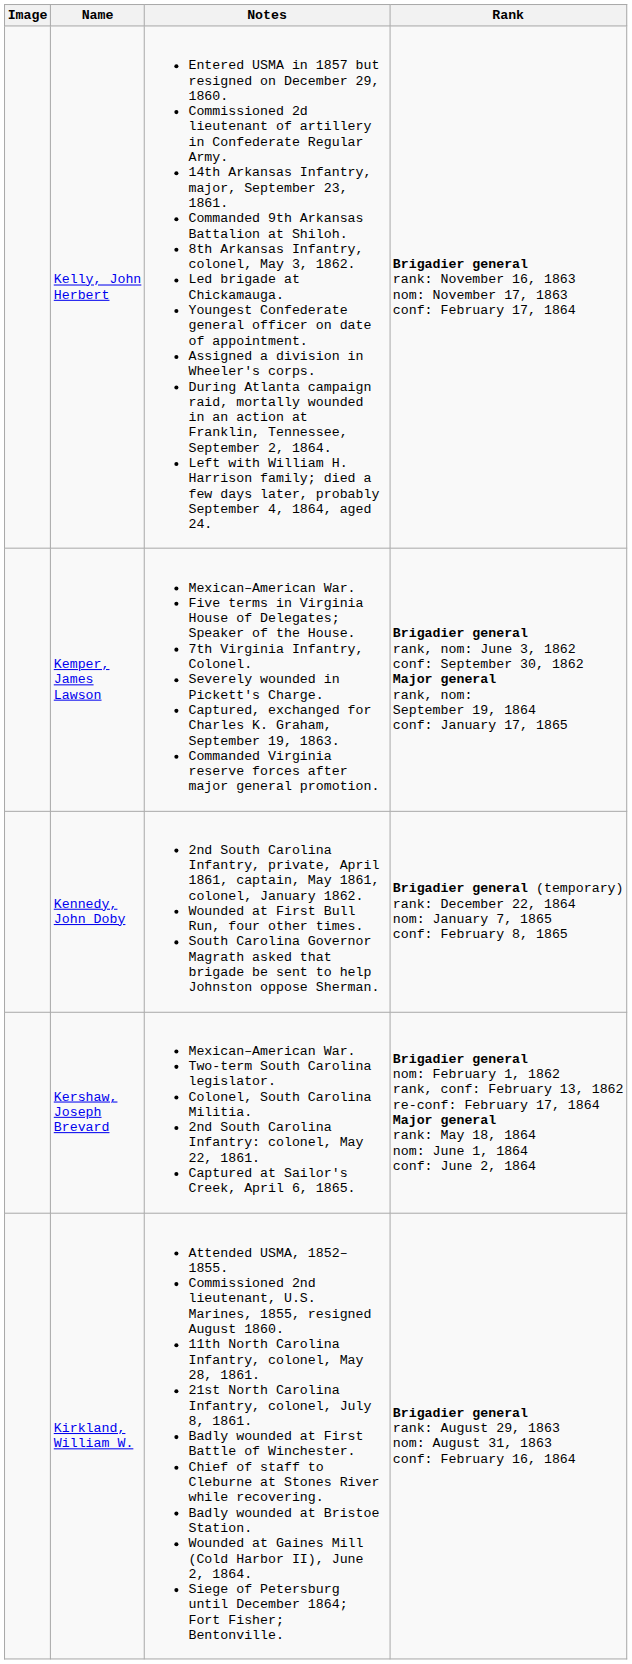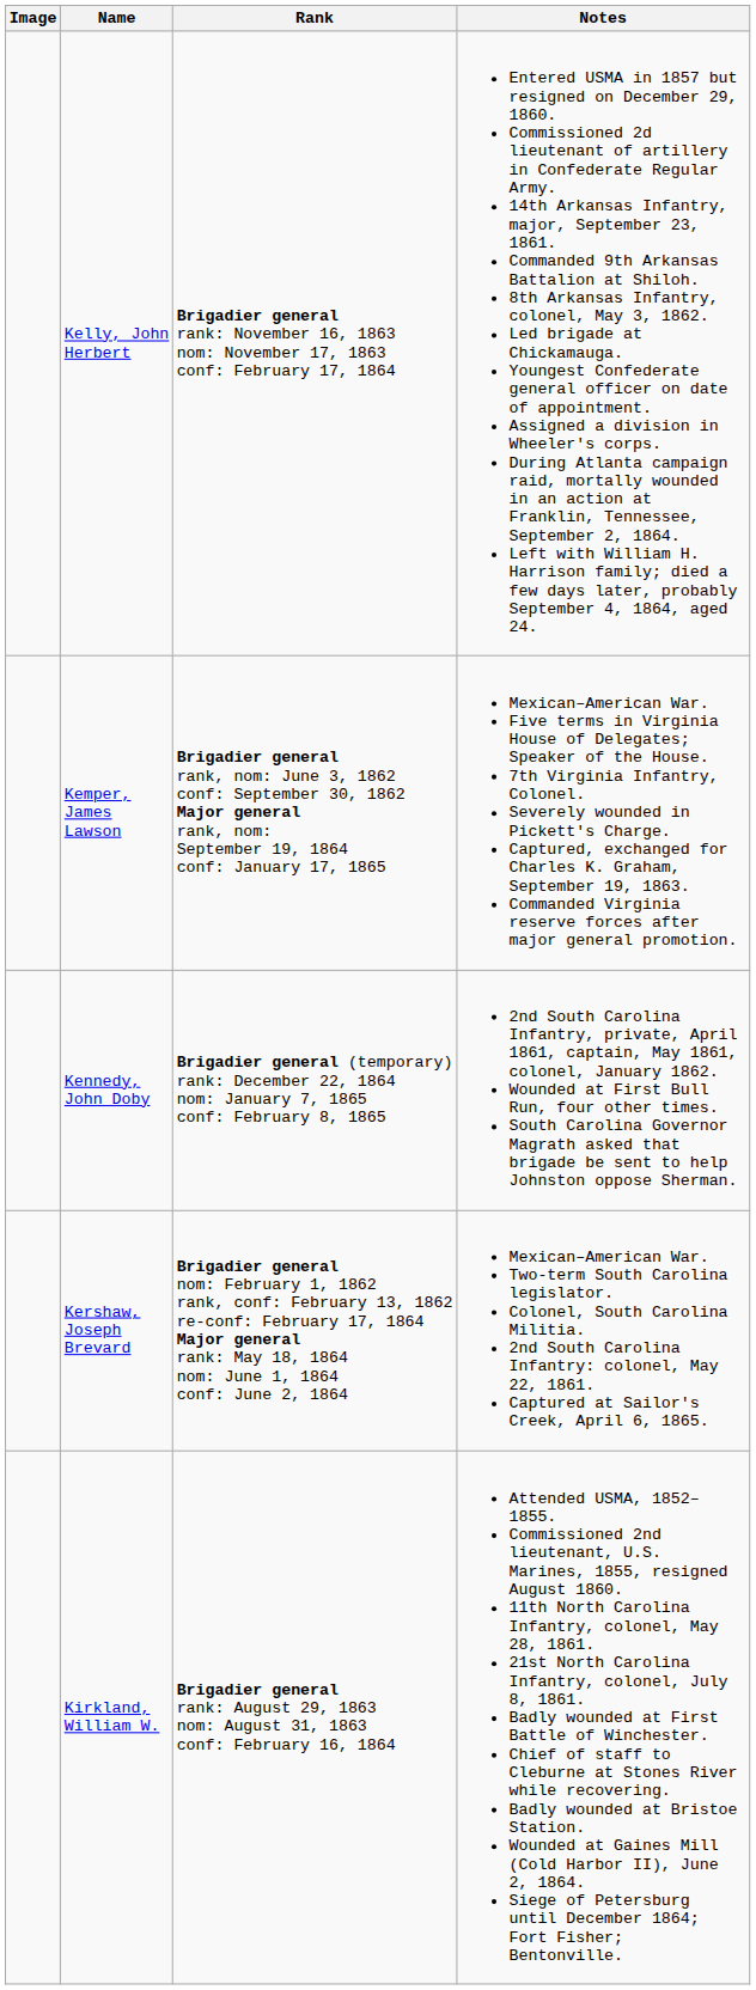columns swapped: Rank <-> Notes
